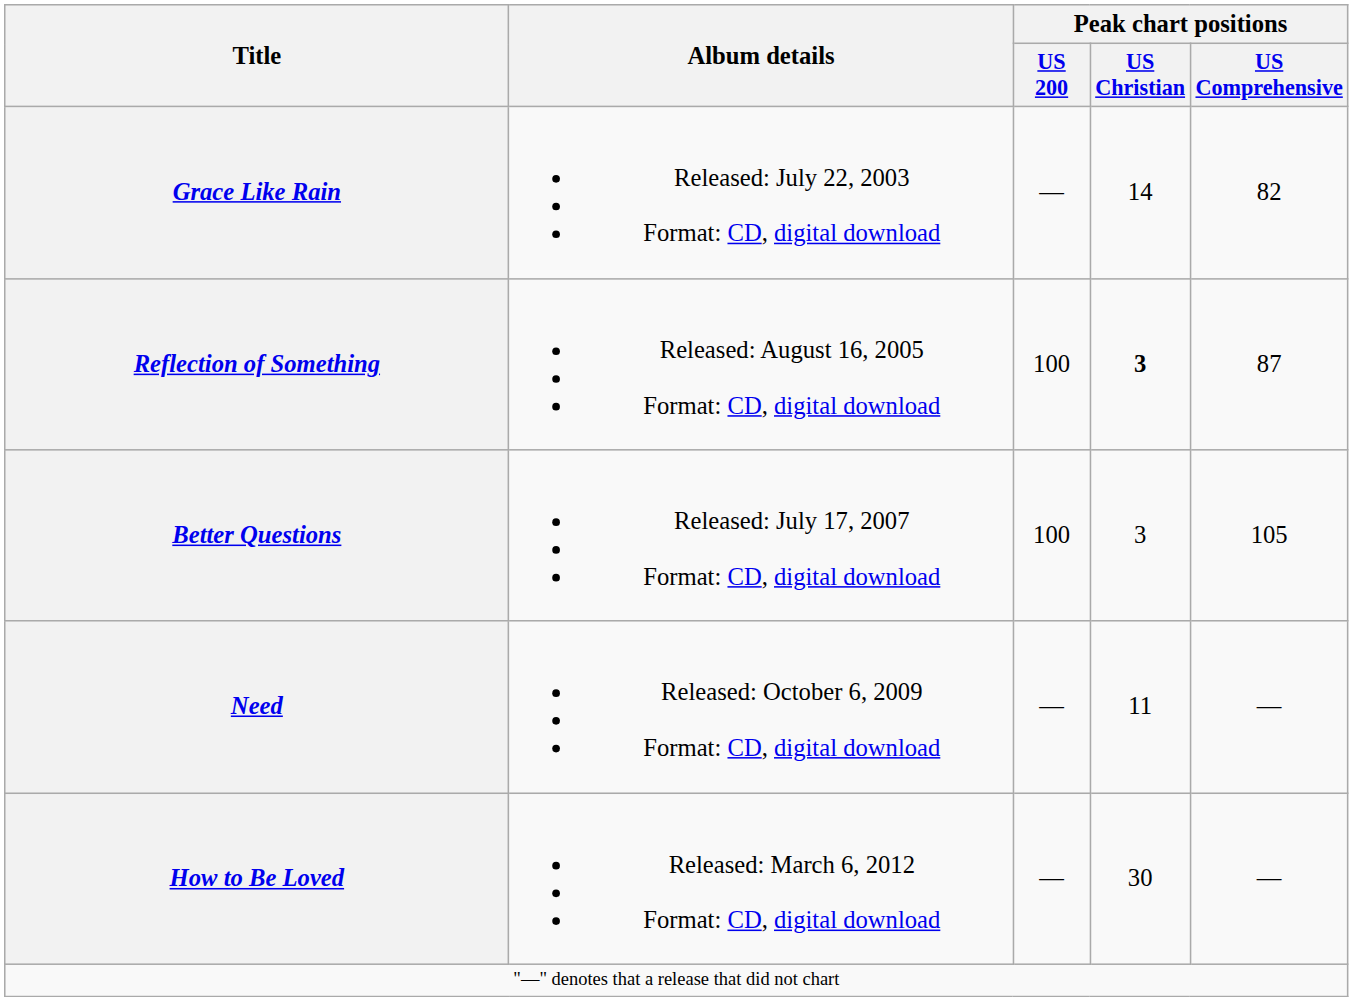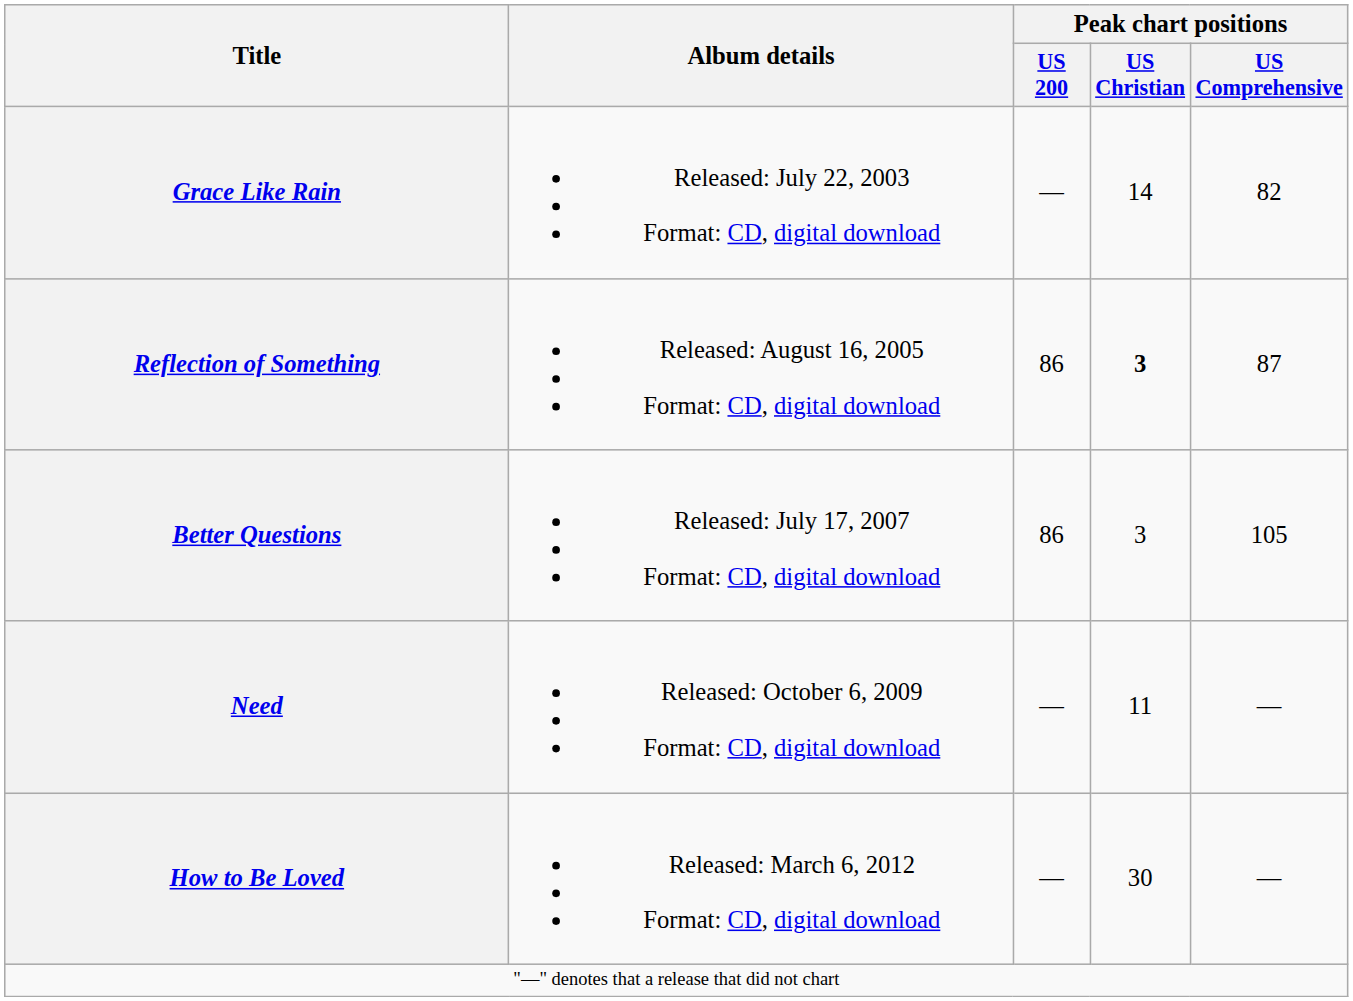Reflection of Something | Peak chart positions / US 200: 100 -> 86
Better Questions | Peak chart positions / US 200: 100 -> 86
